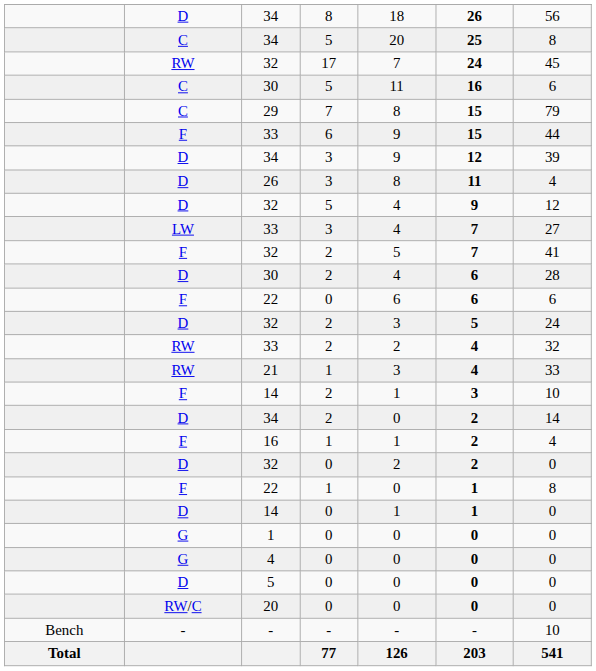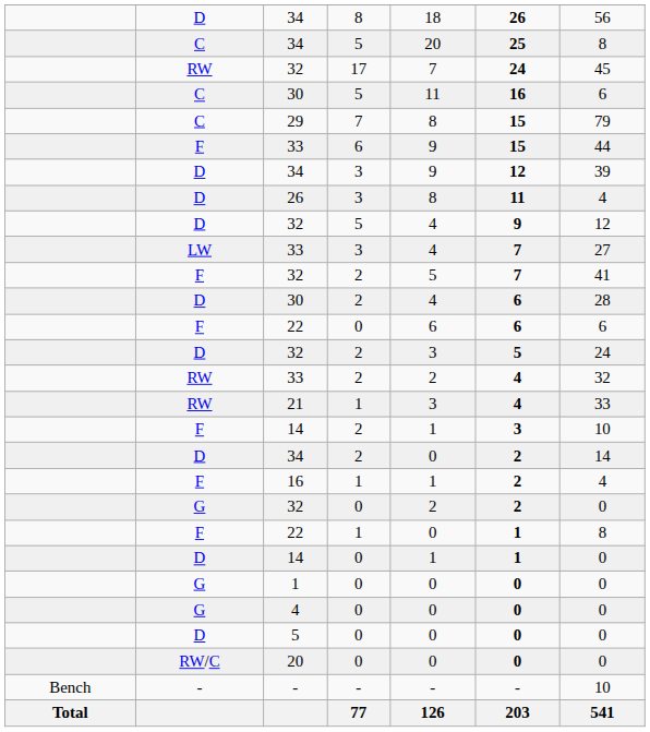32 / 0 | column 2: D -> G
